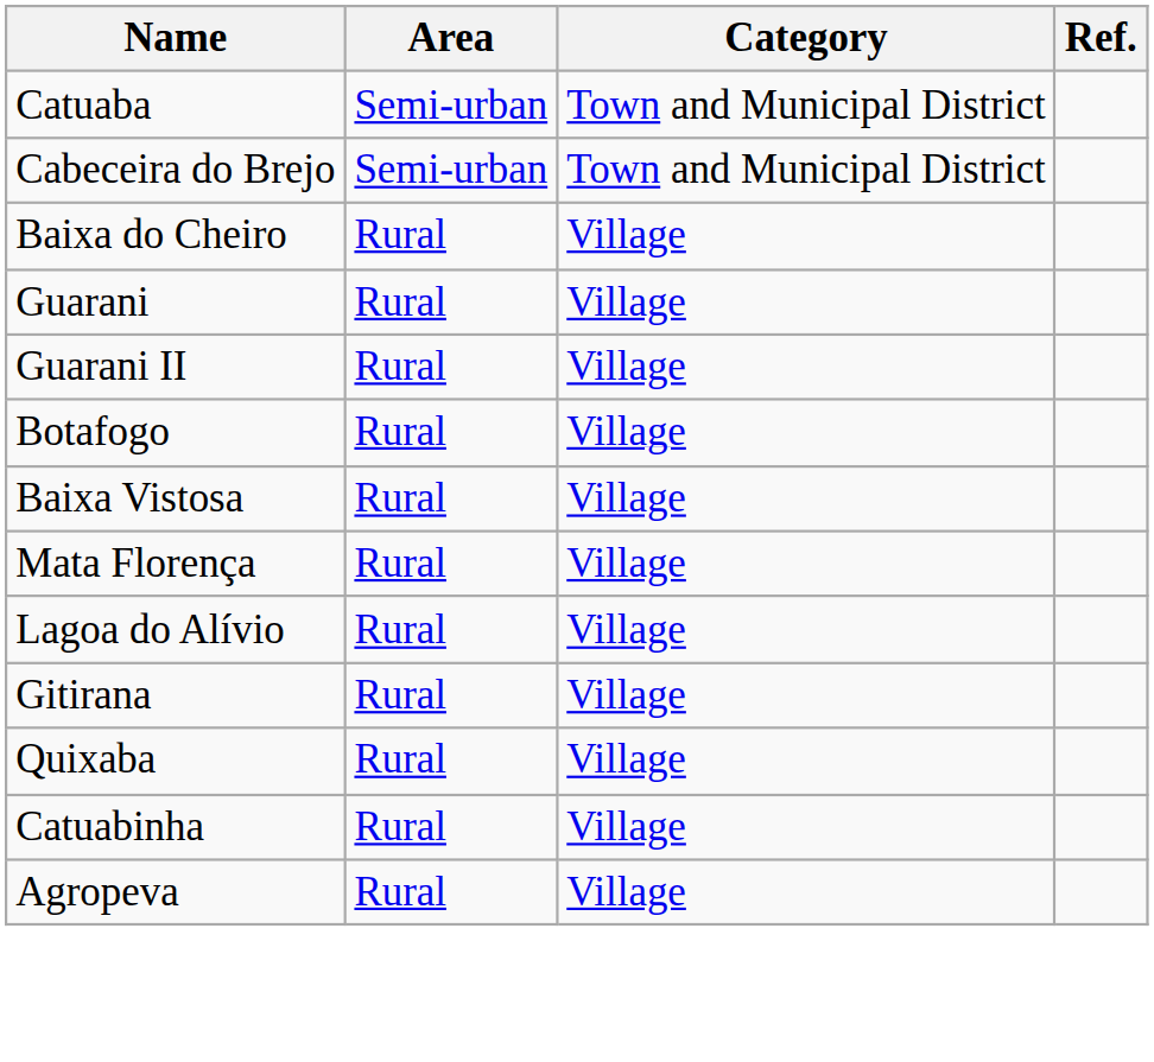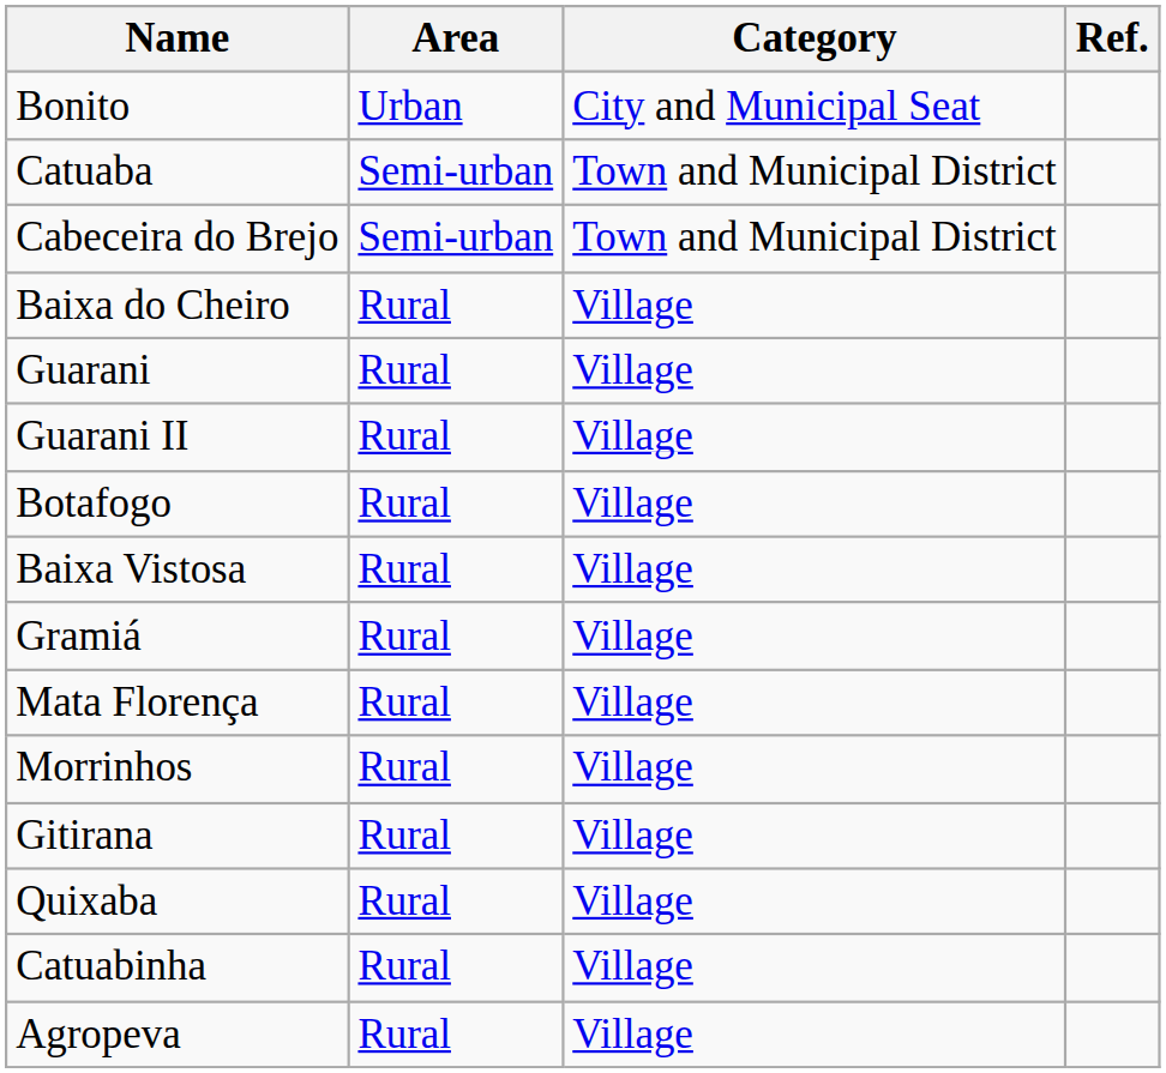+ row: Bonito | Urban | City and Municipal Seat
+ row: Gramiá | Rural | Village
+ row: Morrinhos | Rural | Village
- row: Lagoa do Alívio | Rural | Village
